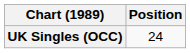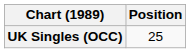UK Singles (OCC) | Position: 24 -> 25
